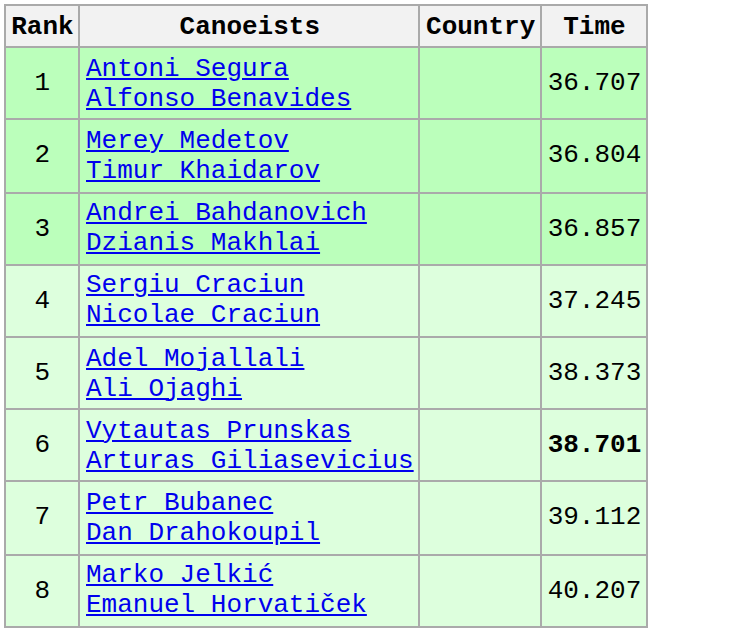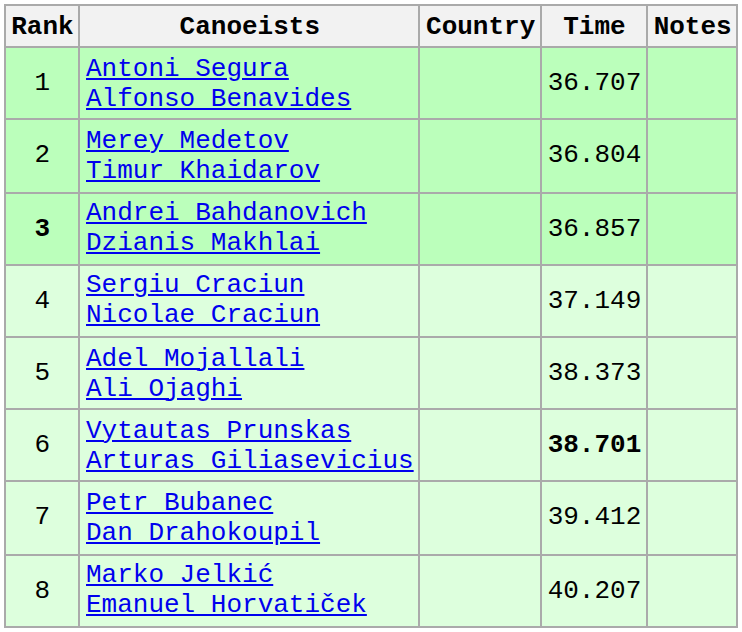+ column: Notes
Andrei Bahdanovich Dzianis Makhlai | Rank: normal -> bold
Sergiu Craciun Nicolae Craciun | Time: 37.245 -> 37.149
Petr Bubanec Dan Drahokoupil | Time: 39.112 -> 39.412
